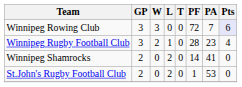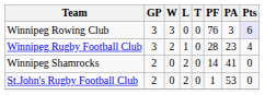Winnipeg Rowing Club | PF: 72 -> 76
Winnipeg Rowing Club | PA: 7 -> 3
